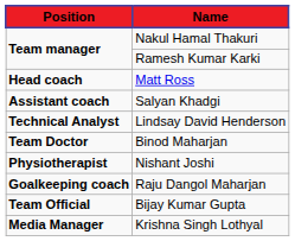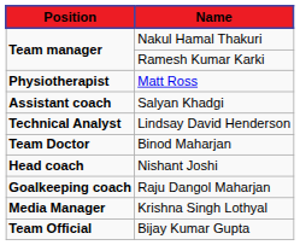Matt Ross | Position: Head coach -> Physiotherapist
Nishant Joshi | Position: Physiotherapist -> Head coach
rows swapped: Bijay Kumar Gupta <-> Krishna Singh Lothyal
